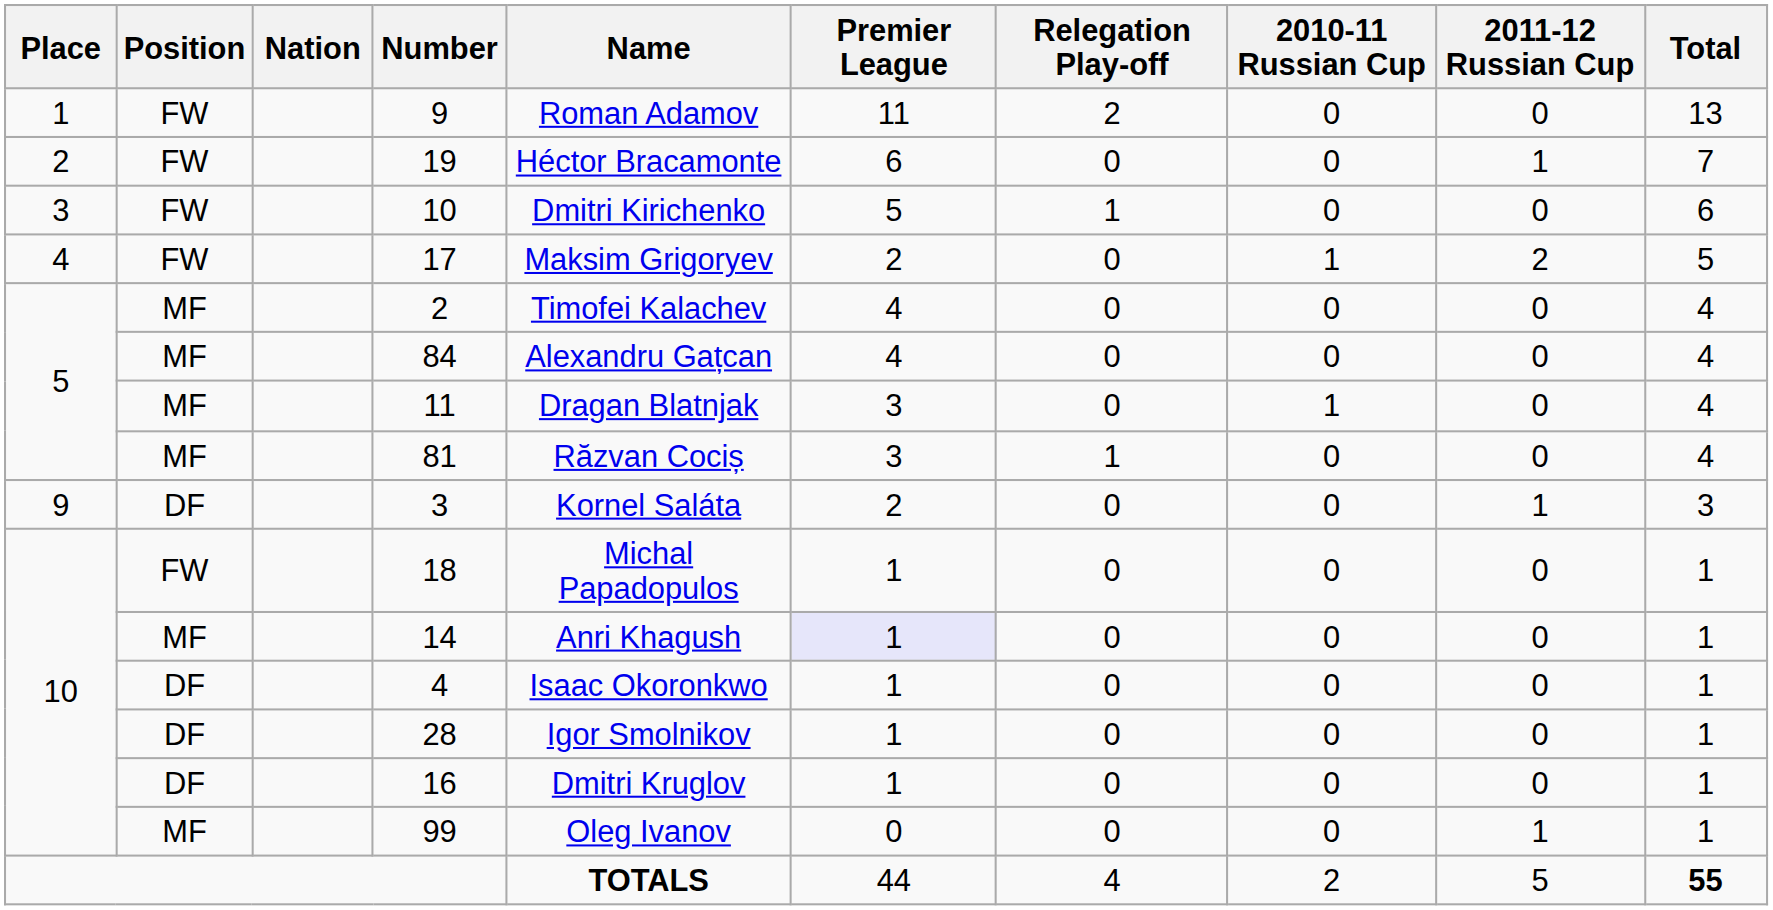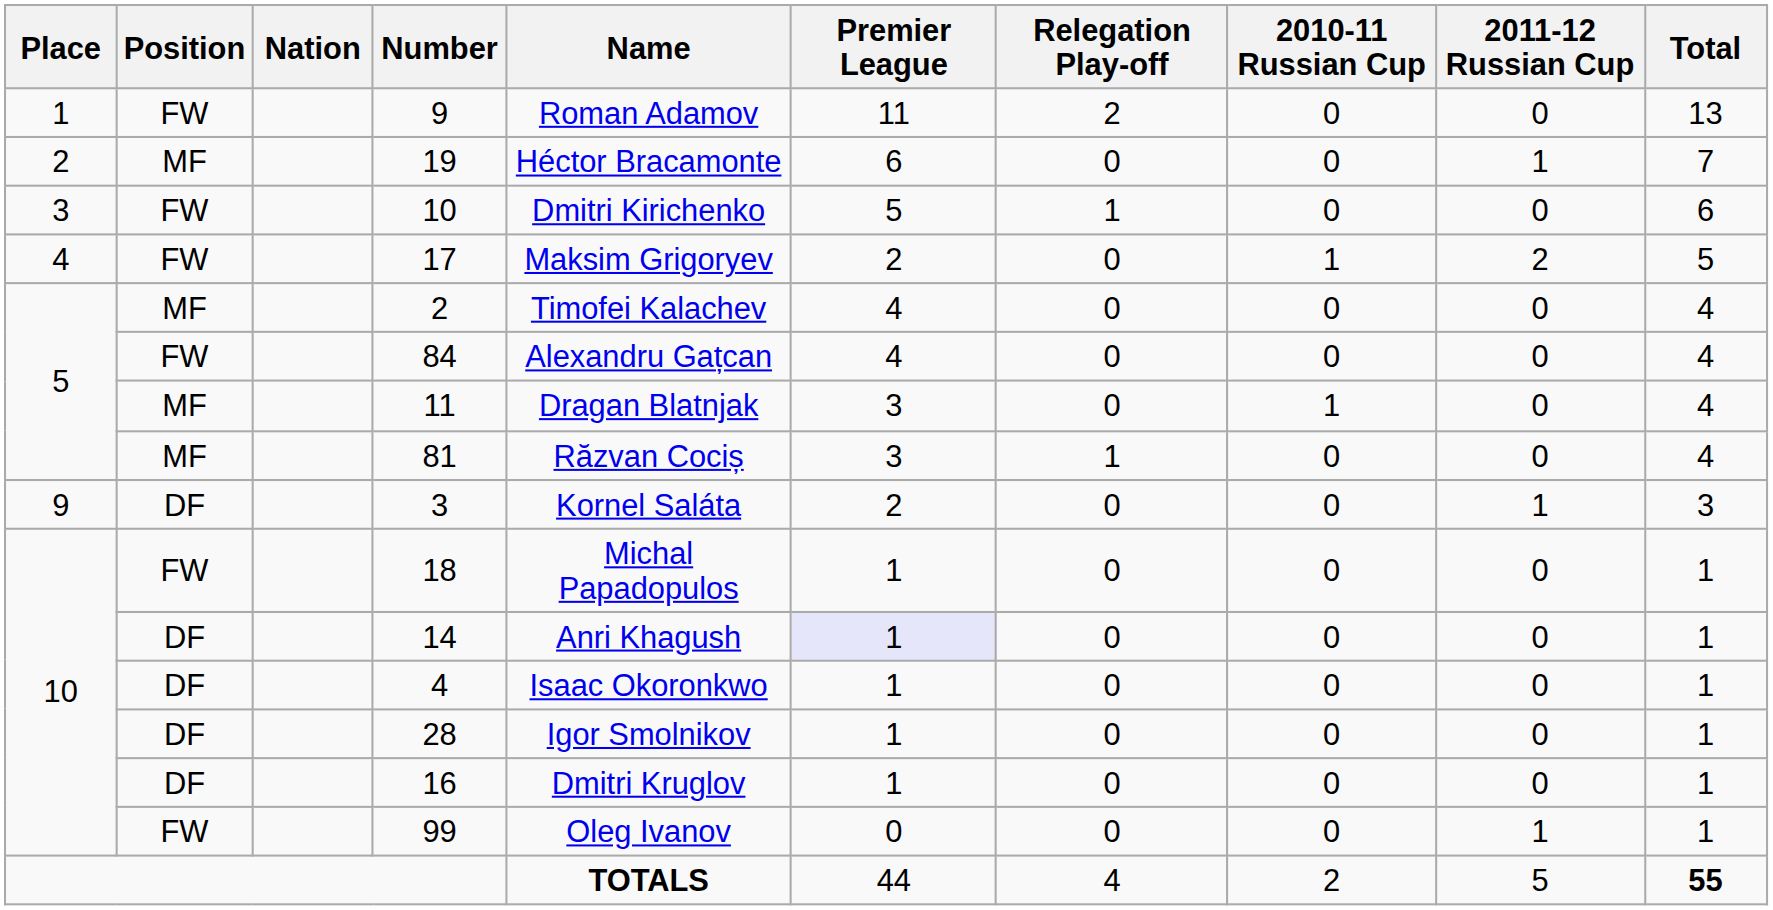19 | Position: FW -> MF
84 | Position: MF -> FW
14 | Position: MF -> DF
99 | Position: MF -> FW
